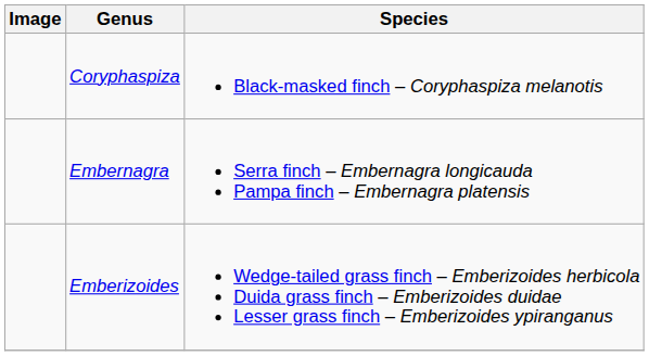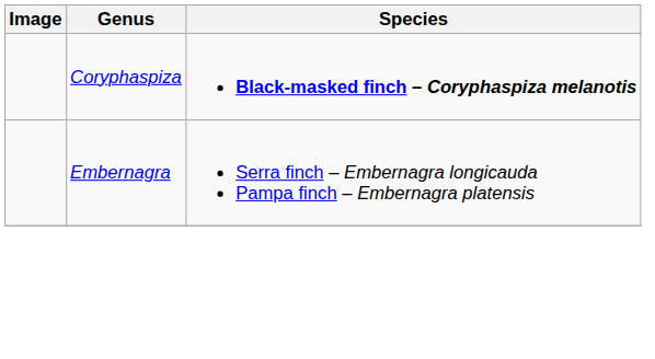Coryphaspiza | Species: normal -> bold
- row: Emberizoides | Wedge-tailed grass finch – Emberizoides herbicola Duida grass finch – Emberizoides duidae Lesser grass finch – Emberizoides ypiranganus
